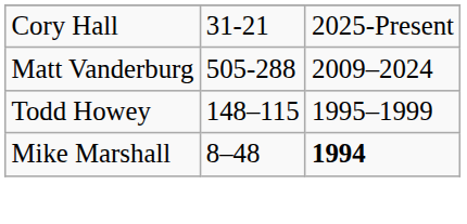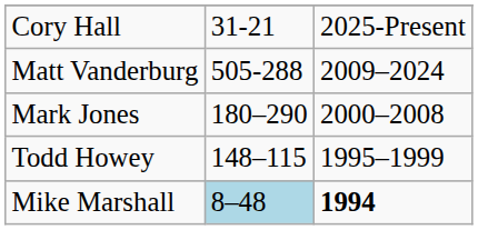+ row: Mark Jones | 180–290 | 2000–2008
Mike Marshall | column 2: no background -> lightblue background
